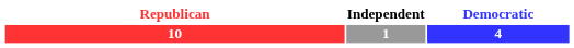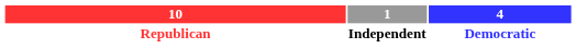rows swapped: 10 <-> Republican
